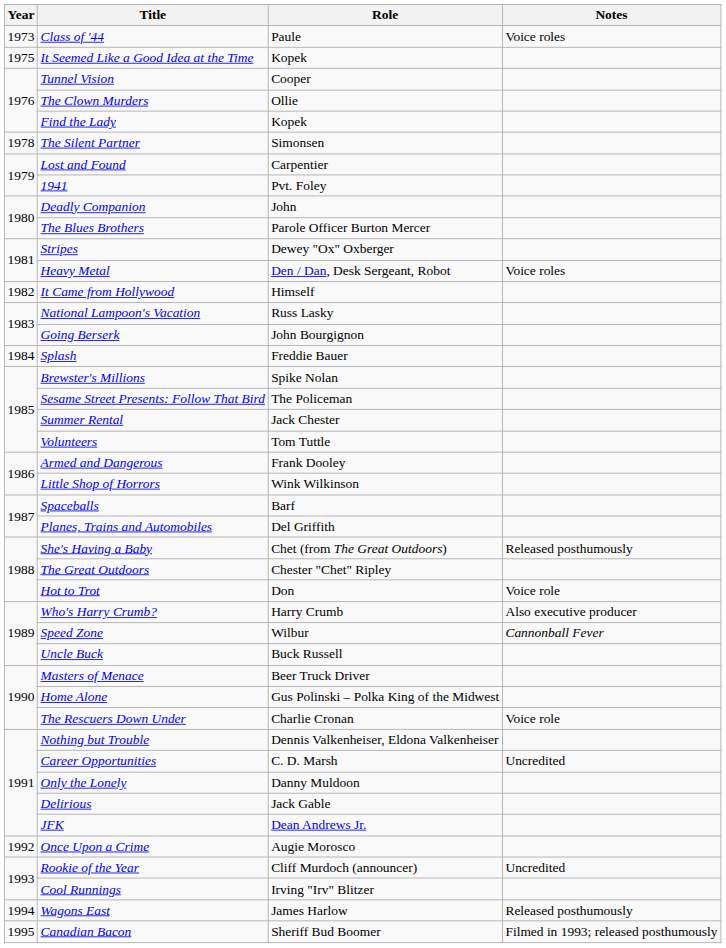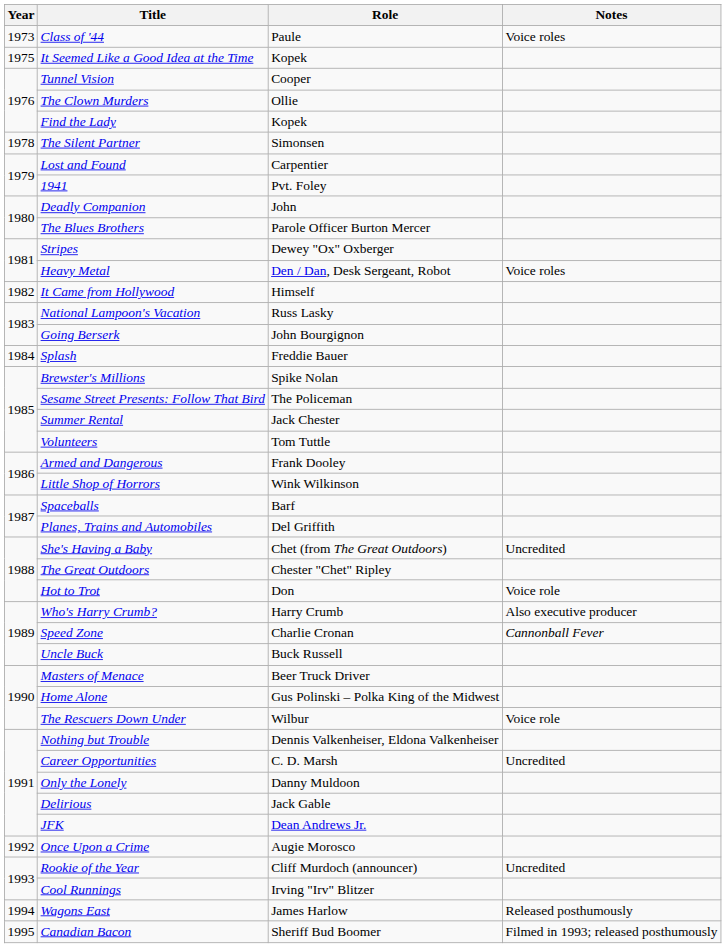She's Having a Baby | Notes: Released posthumously -> Uncredited
Speed Zone | Role: Wilbur -> Charlie Cronan
The Rescuers Down Under | Role: Charlie Cronan -> Wilbur
